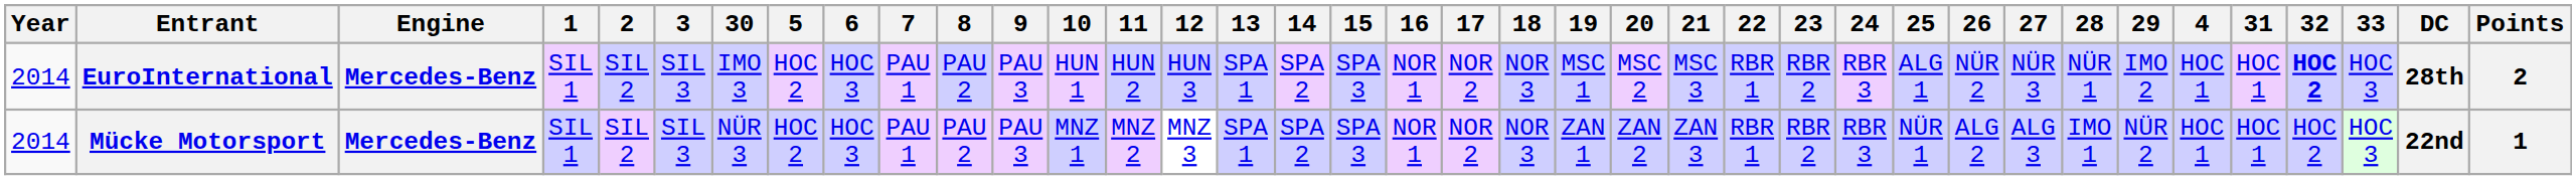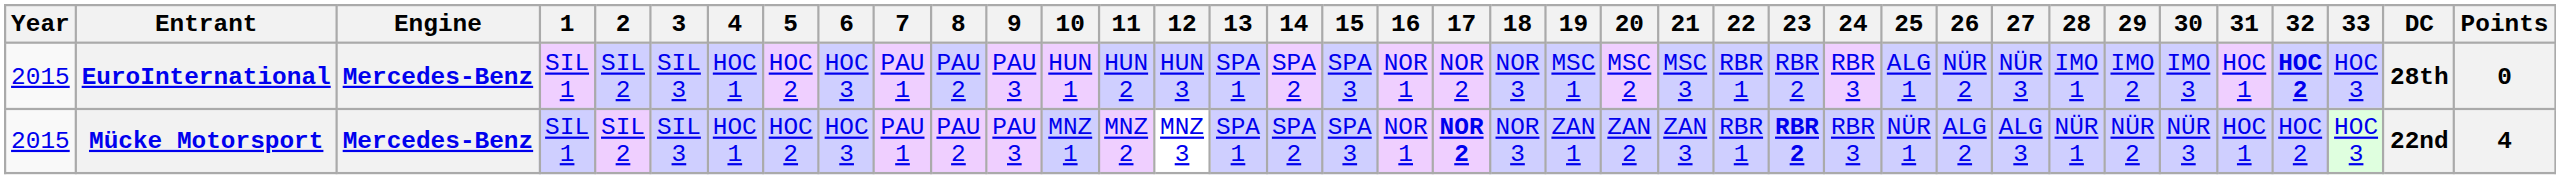columns swapped: 4 <-> 30
EuroInternational | Year: 2014 -> 2015
EuroInternational | 28: NÜR 1 -> IMO 1
EuroInternational | Points: 2 -> 0
Mücke Motorsport | Year: 2014 -> 2015
Mücke Motorsport | 17: normal -> bold
Mücke Motorsport | 23: normal -> bold
Mücke Motorsport | 28: IMO 1 -> NÜR 1
Mücke Motorsport | Points: 1 -> 4
